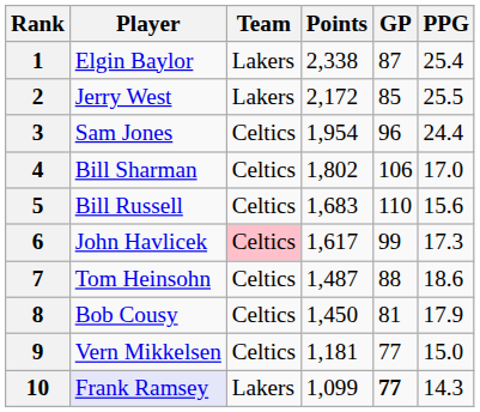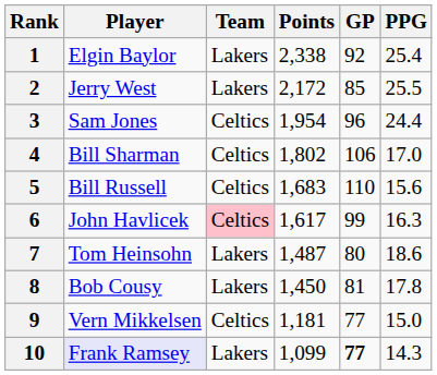1 | GP: 87 -> 92
6 | PPG: 17.3 -> 16.3
7 | Team: Celtics -> Lakers
7 | GP: 88 -> 80
8 | Team: Celtics -> Lakers
8 | PPG: 17.9 -> 17.8
